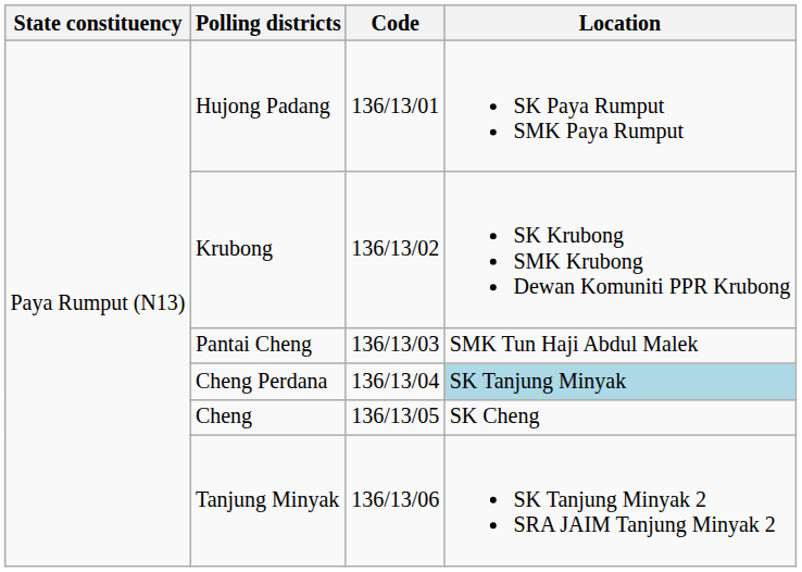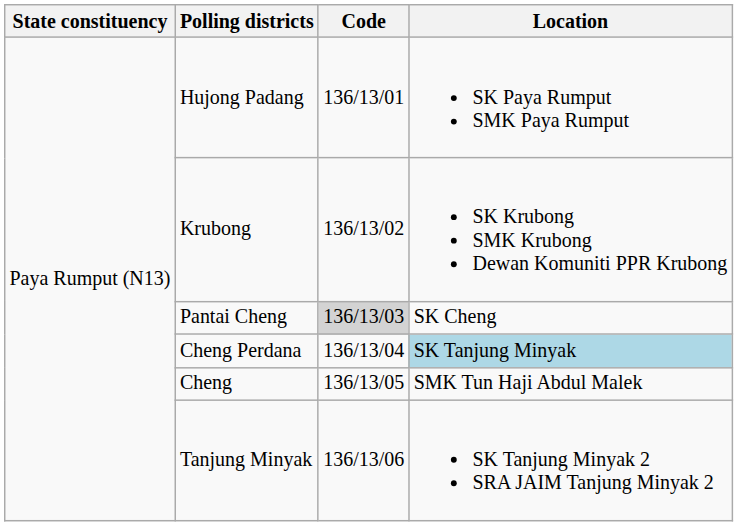Pantai Cheng | Code: no background -> lightgrey background
Pantai Cheng | Location: SMK Tun Haji Abdul Malek -> SK Cheng
Cheng | Location: SK Cheng -> SMK Tun Haji Abdul Malek
